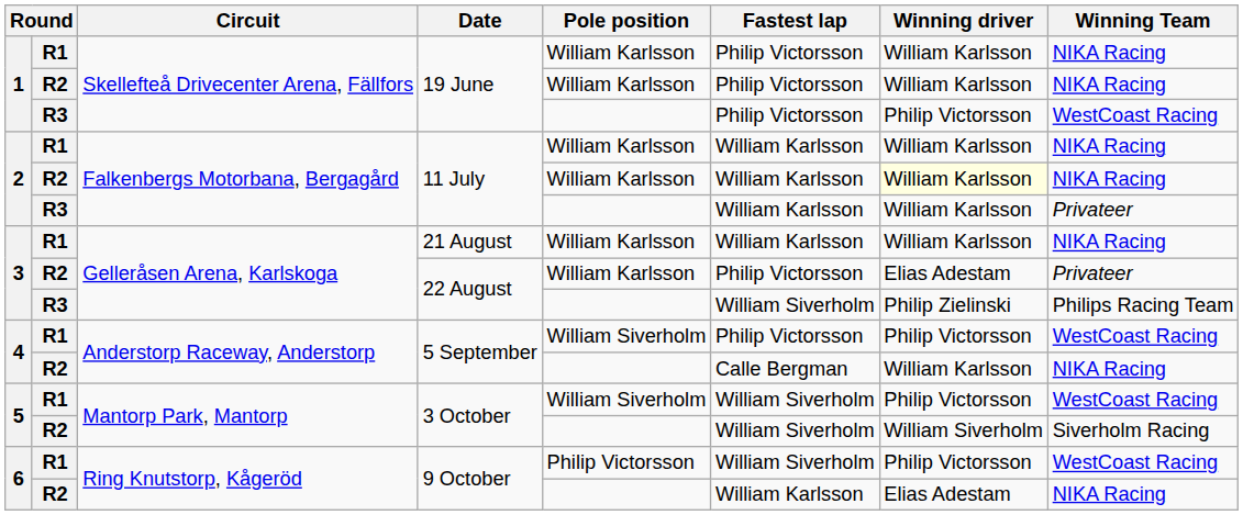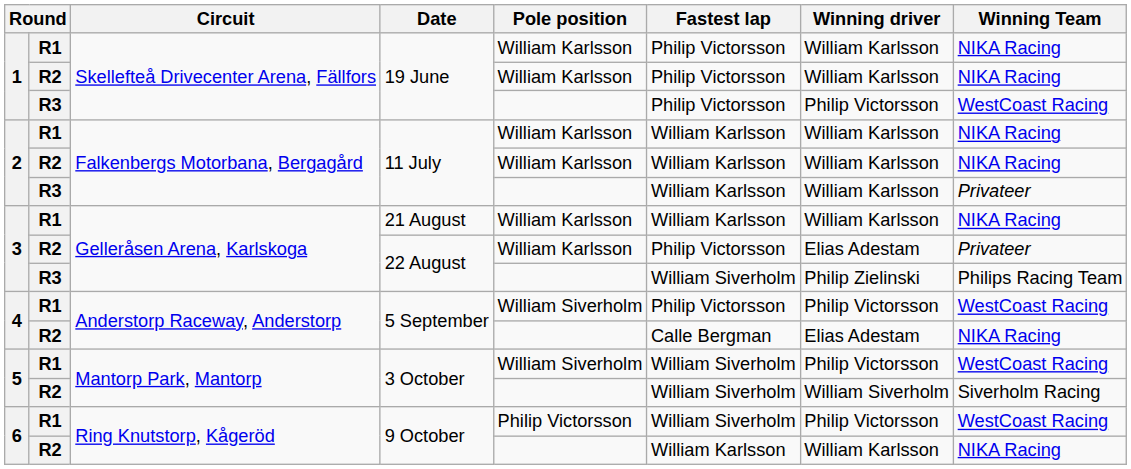R2 / 11 July | Winning driver: lightyellow background -> no background
R2 / 5 September | Winning driver: William Karlsson -> Elias Adestam
R2 / 9 October | Winning driver: Elias Adestam -> William Karlsson
